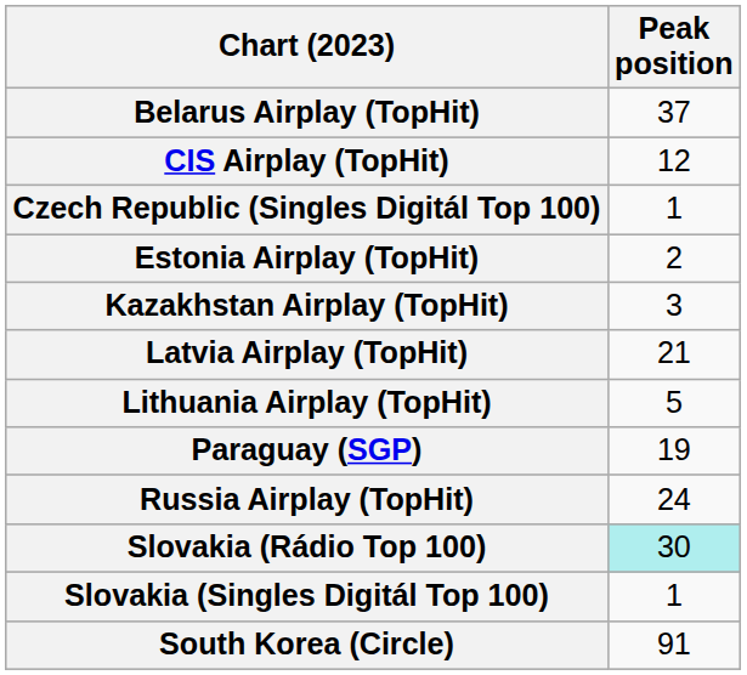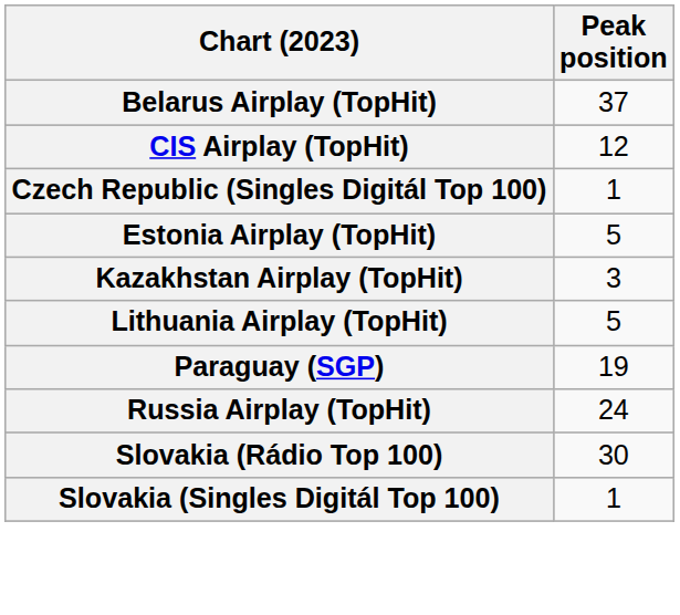Estonia Airplay (TopHit) | Peak position: 2 -> 5
- row: Latvia Airplay (TopHit) | 21
Slovakia (Rádio Top 100) | Peak position: paleturquoise background -> no background
- row: South Korea (Circle) | 91
